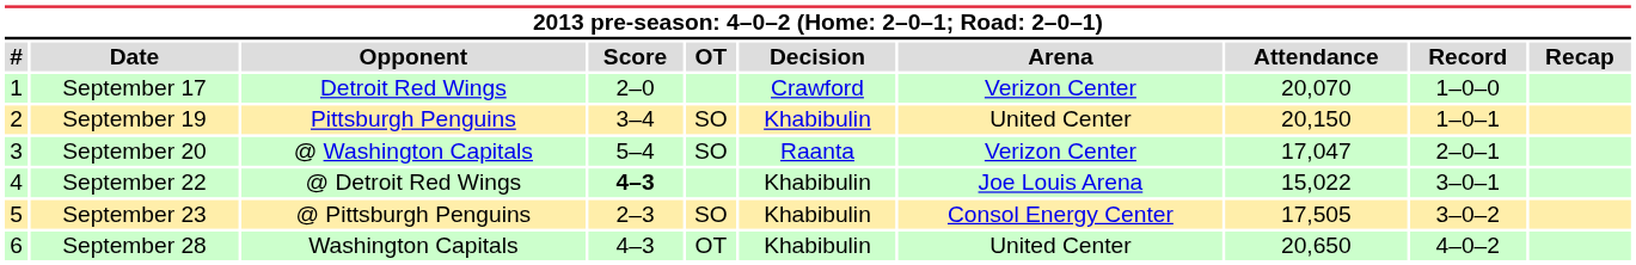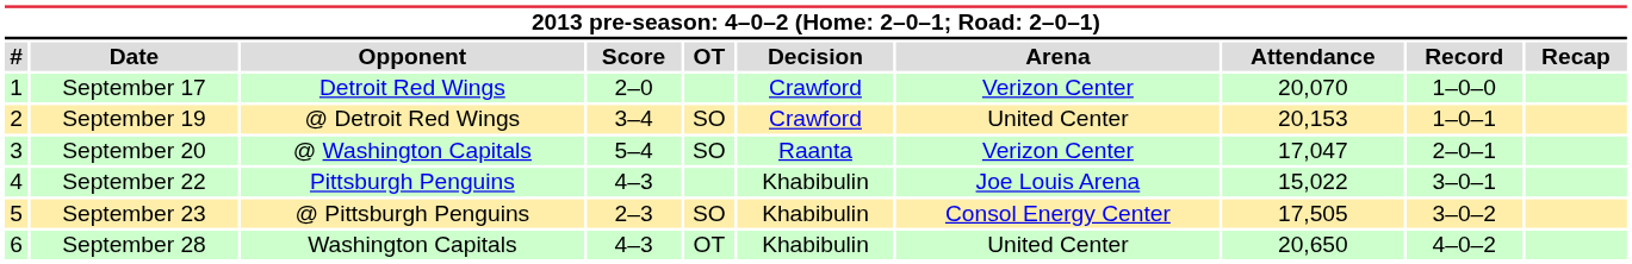September 19 | Opponent: Pittsburgh Penguins -> @ Detroit Red Wings
September 19 | Decision: Khabibulin -> Crawford
September 19 | Attendance: 20,150 -> 20,153
September 22 | Opponent: @ Detroit Red Wings -> Pittsburgh Penguins
September 22 | Score: bold -> normal
